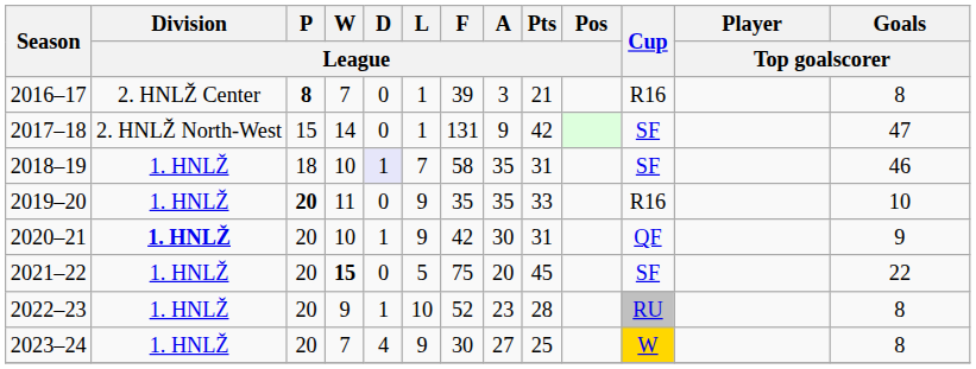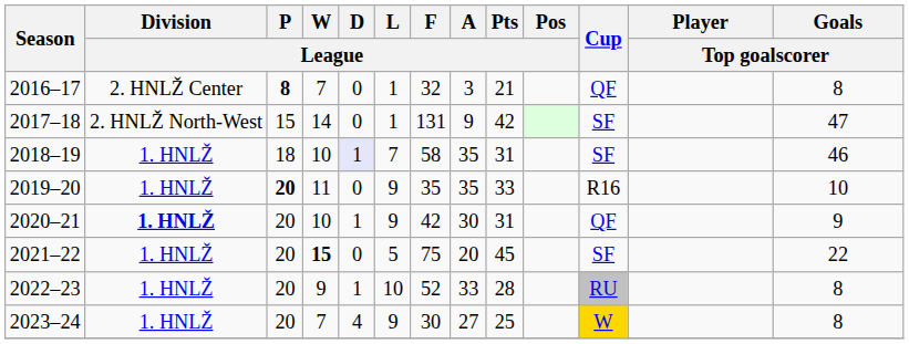2016–17 | F / League: 39 -> 32
2016–17 | Cup: R16 -> QF
2022–23 | A / League: 23 -> 33
